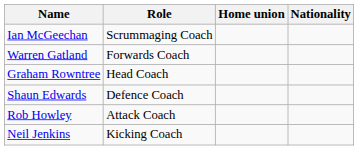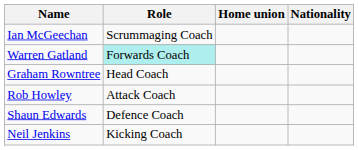Warren Gatland | Role: no background -> paleturquoise background
rows swapped: Rob Howley <-> Shaun Edwards
